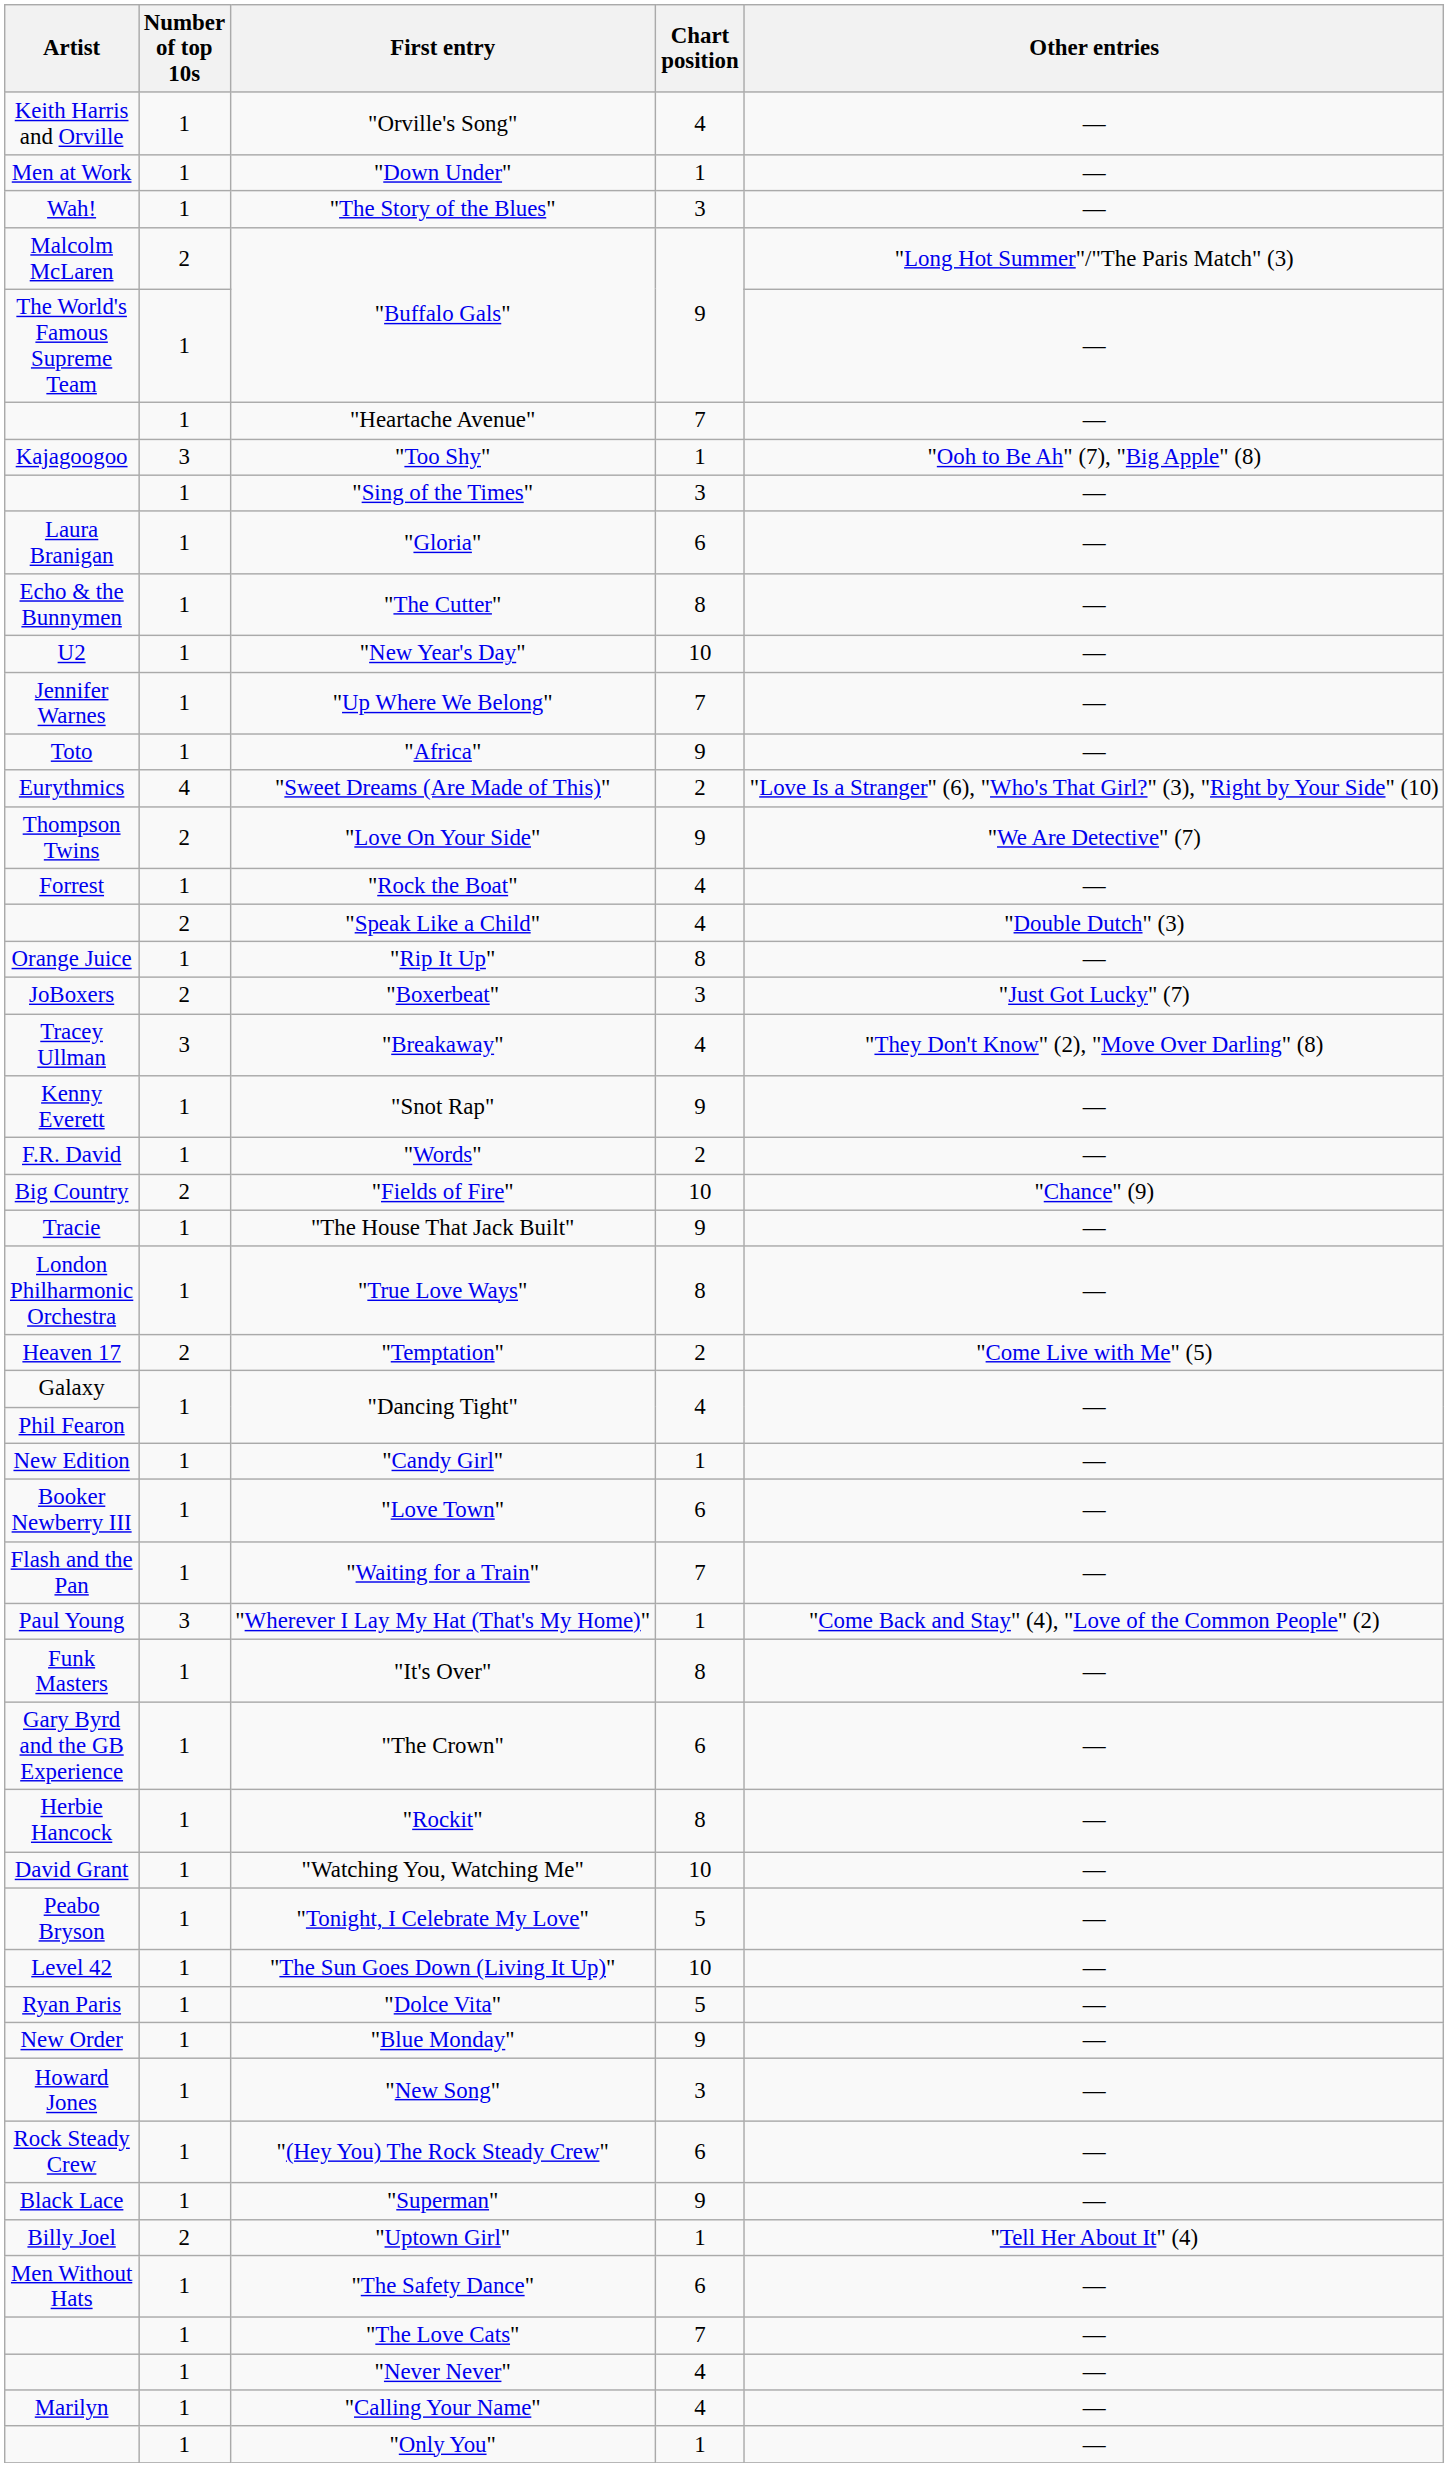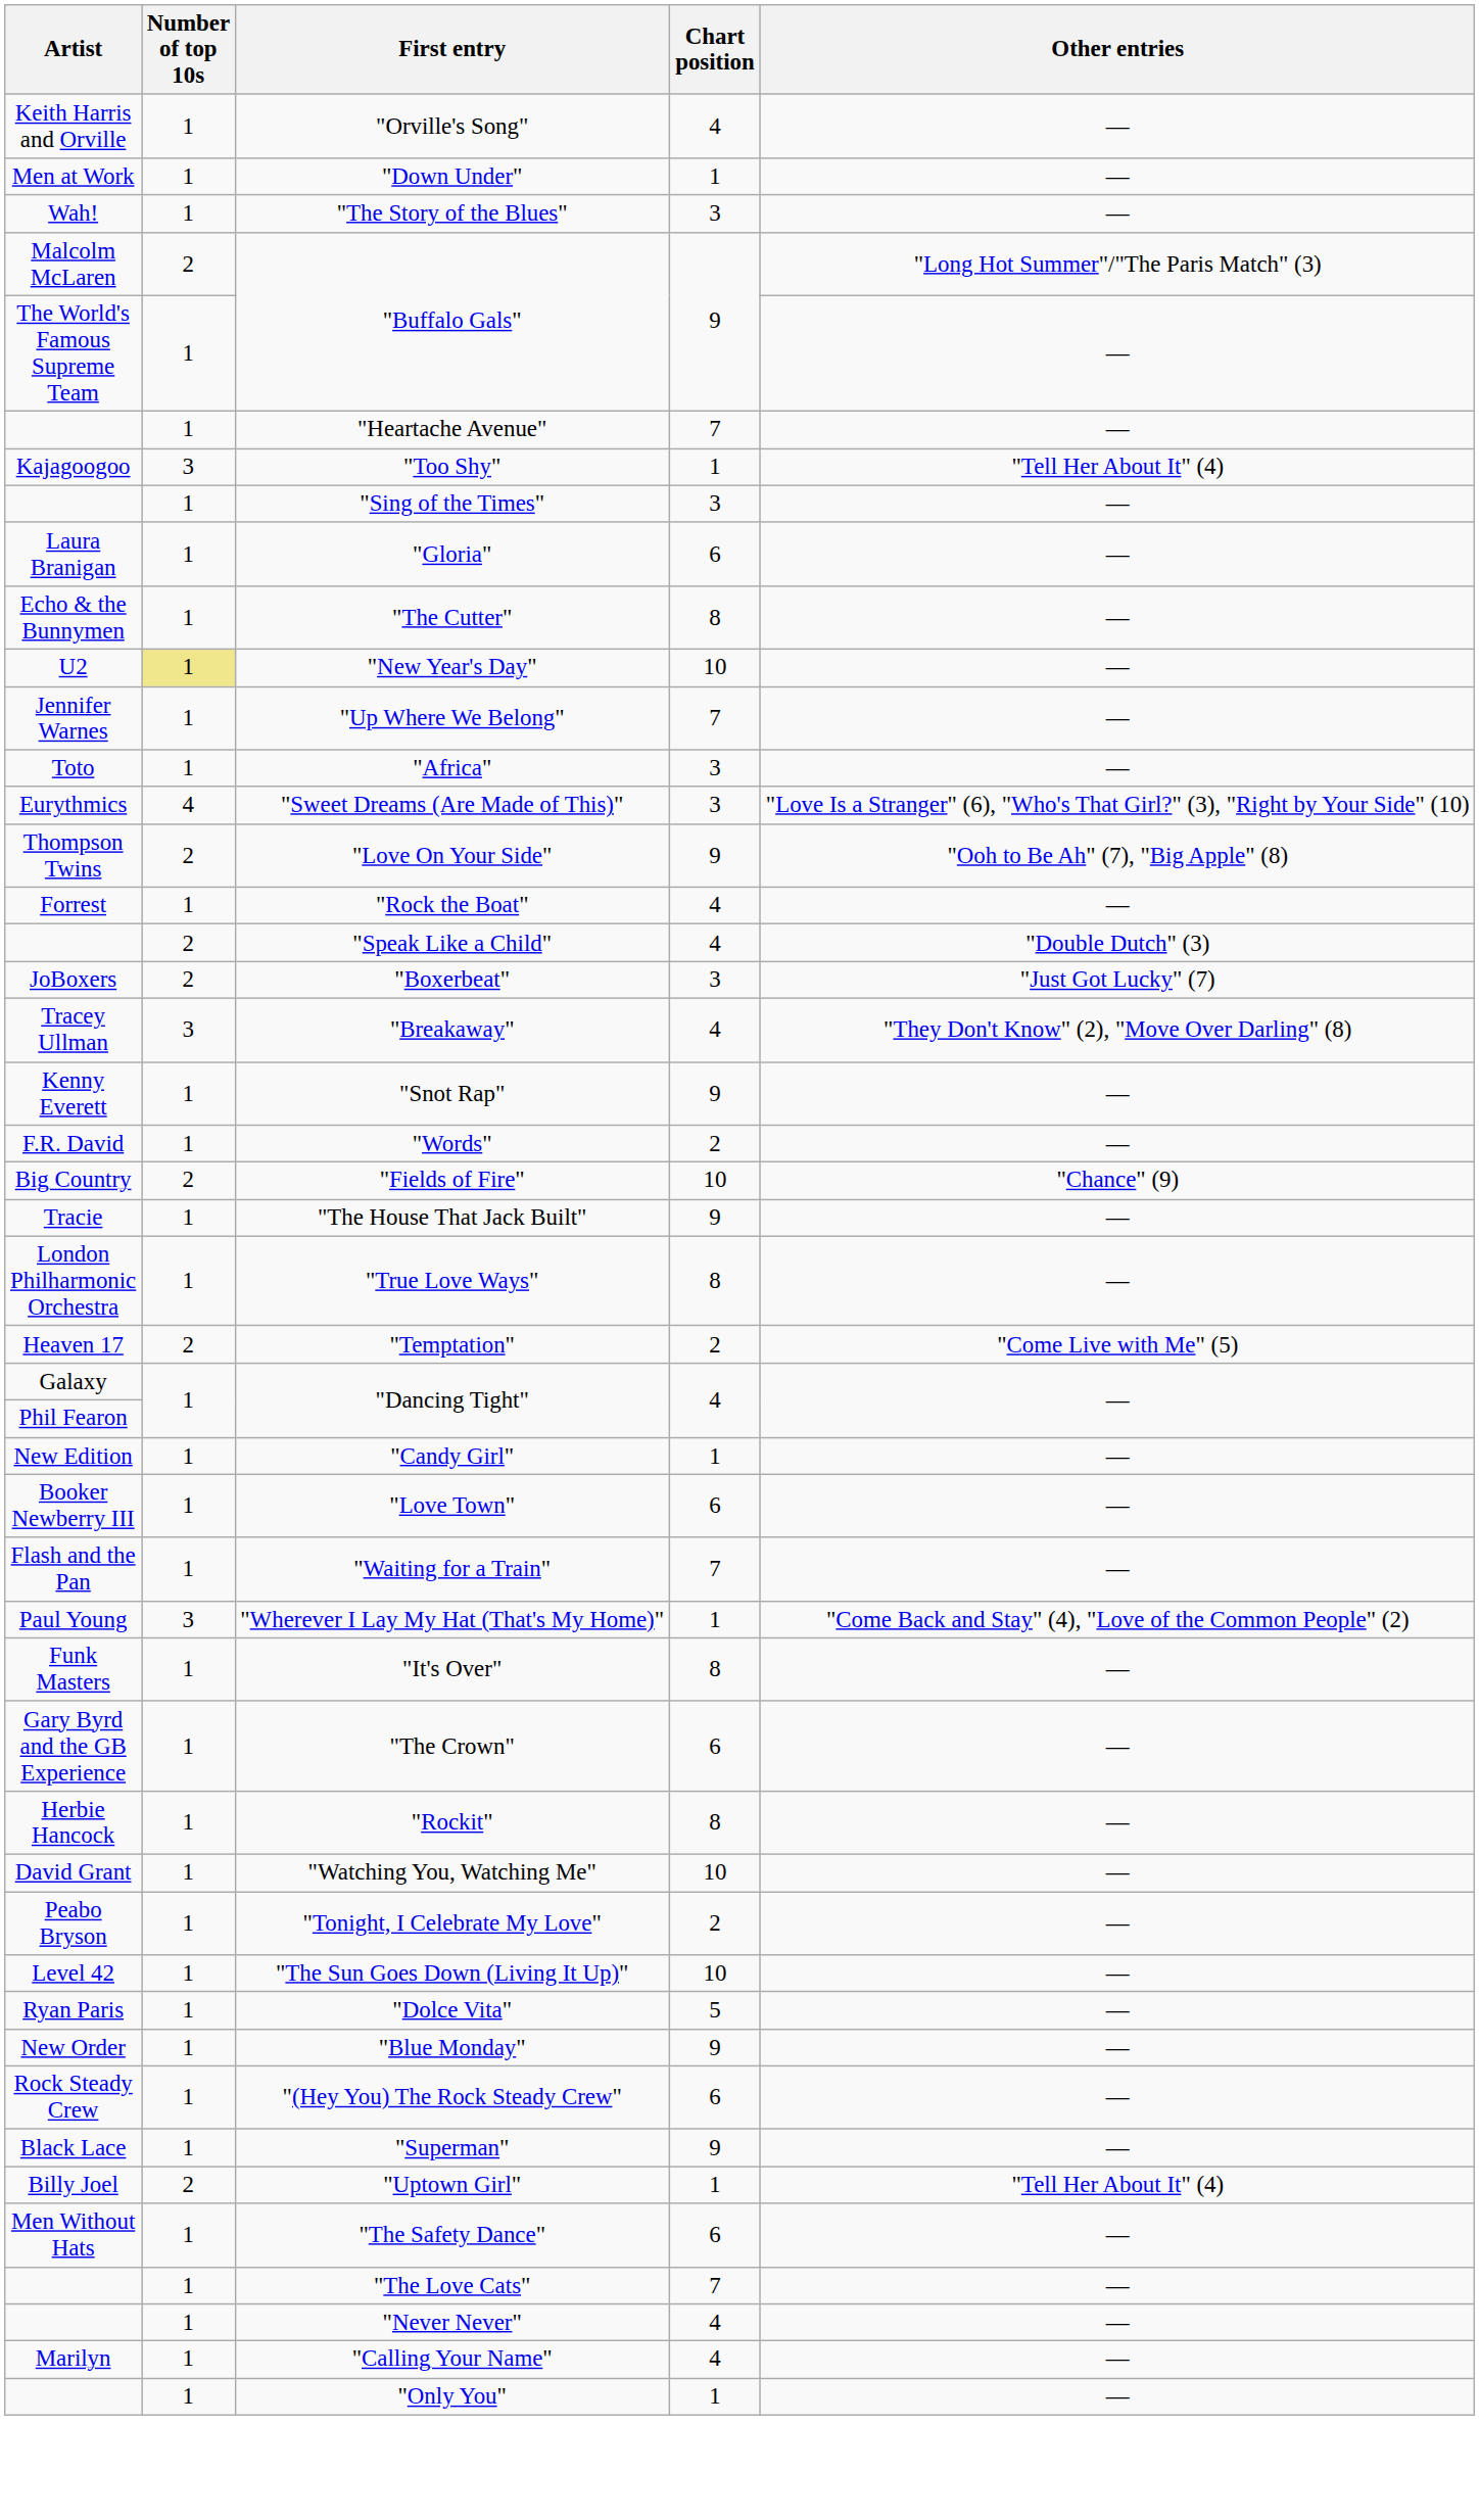"Too Shy" | Other entries: "Ooh to Be Ah" (7), "Big Apple" (8) -> "Tell Her About It" (4)
"New Year's Day" | Number of top 10s: no background -> khaki background
"Africa" | Chart position: 9 -> 3
"Sweet Dreams (Are Made of This)" | Chart position: 2 -> 3
"Love On Your Side" | Other entries: "We Are Detective" (7) -> "Ooh to Be Ah" (7), "Big Apple" (8)
- row: Orange Juice | 1 | "Rip It Up" | 8 | —
"Tonight, I Celebrate My Love" | Chart position: 5 -> 2
- row: Howard Jones | 1 | "New Song" | 3 | —
